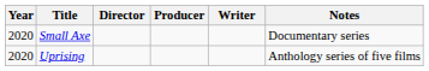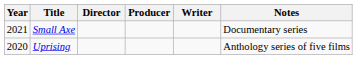Small Axe | Year: 2020 -> 2021
